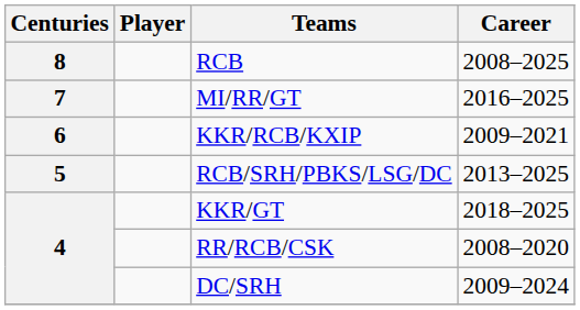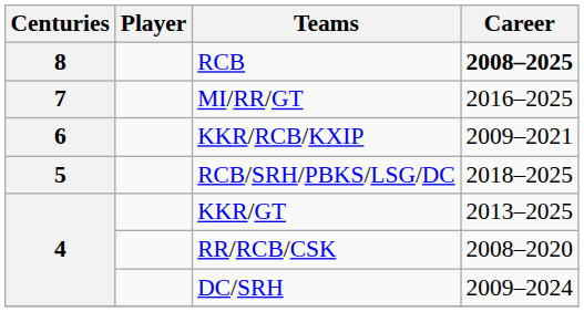RCB | Career: normal -> bold
RCB/SRH/PBKS/LSG/DC | Career: 2013–2025 -> 2018–2025
KKR/GT | Career: 2018–2025 -> 2013–2025
